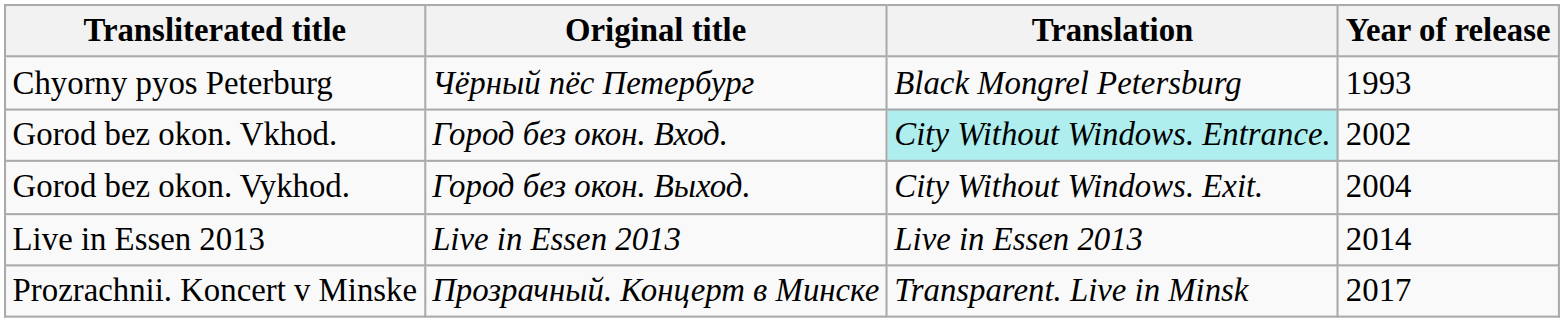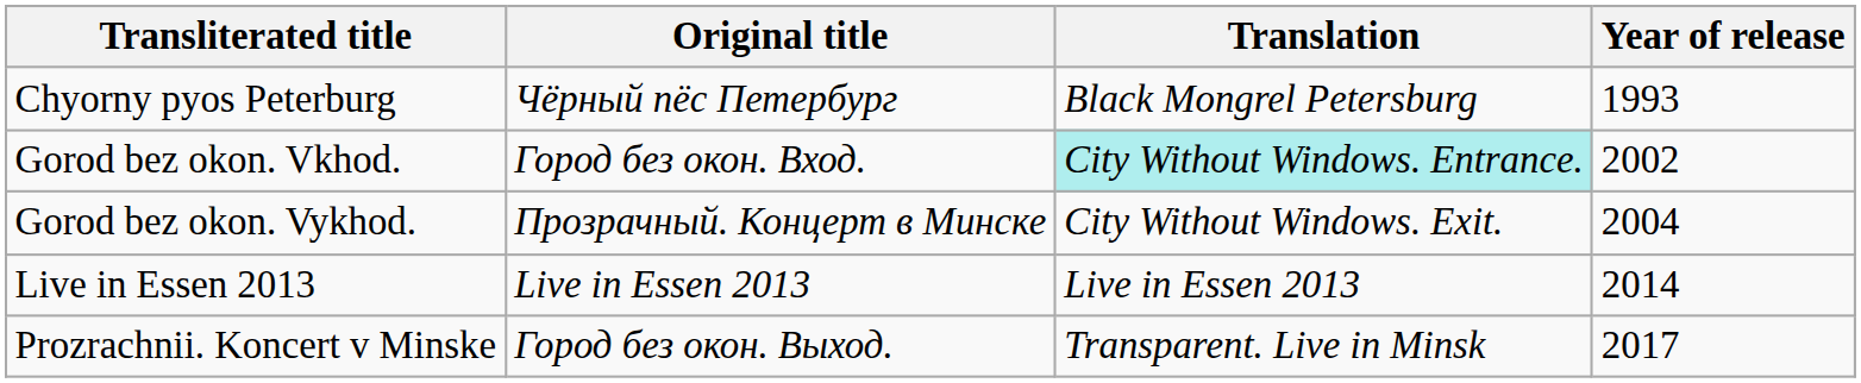Gorod bez okon. Vykhod. | Original title: Город без окон. Выход. -> Прозрачный. Концерт в Минске
Prozrachnii. Koncert v Minske | Original title: Прозрачный. Концерт в Минске -> Город без окон. Выход.
